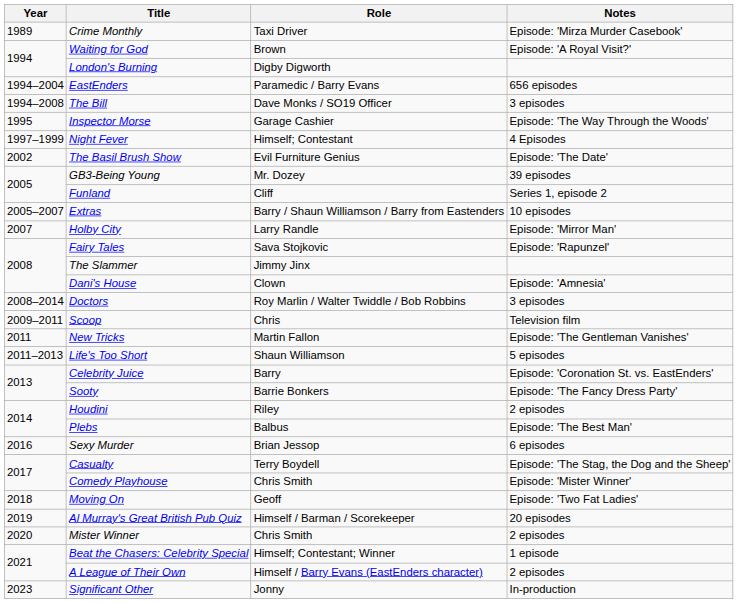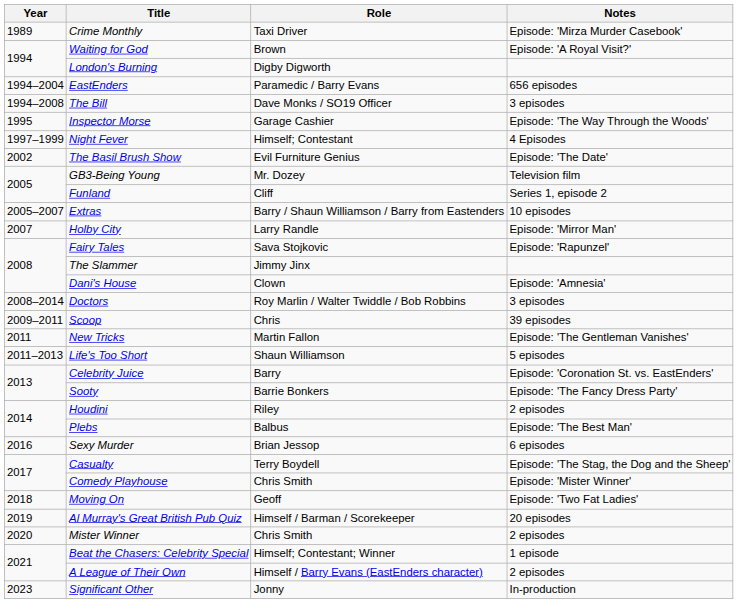GB3-Being Young | Notes: 39 episodes -> Television film
Scoop | Notes: Television film -> 39 episodes
